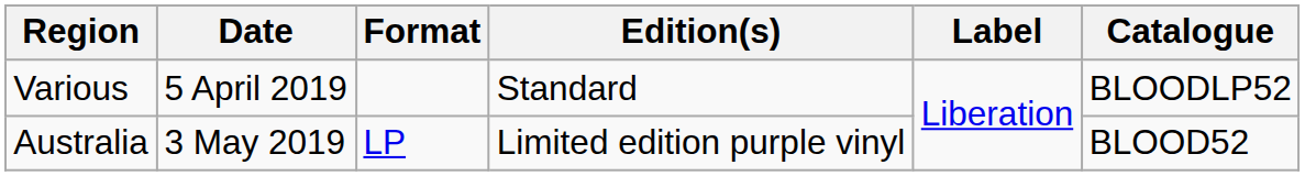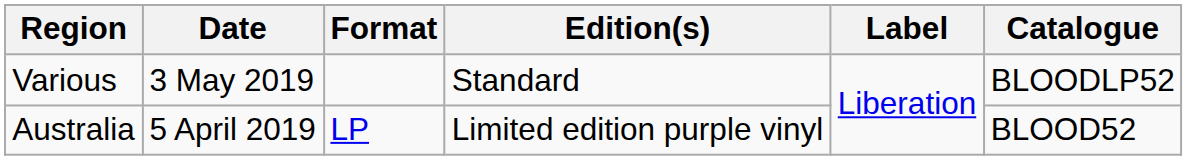Various | Date: 5 April 2019 -> 3 May 2019
Australia | Date: 3 May 2019 -> 5 April 2019
